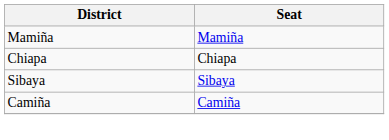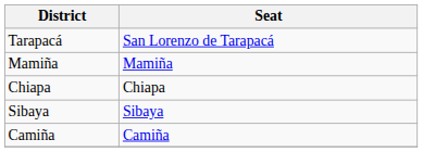+ row: Tarapacá | San Lorenzo de Tarapacá
